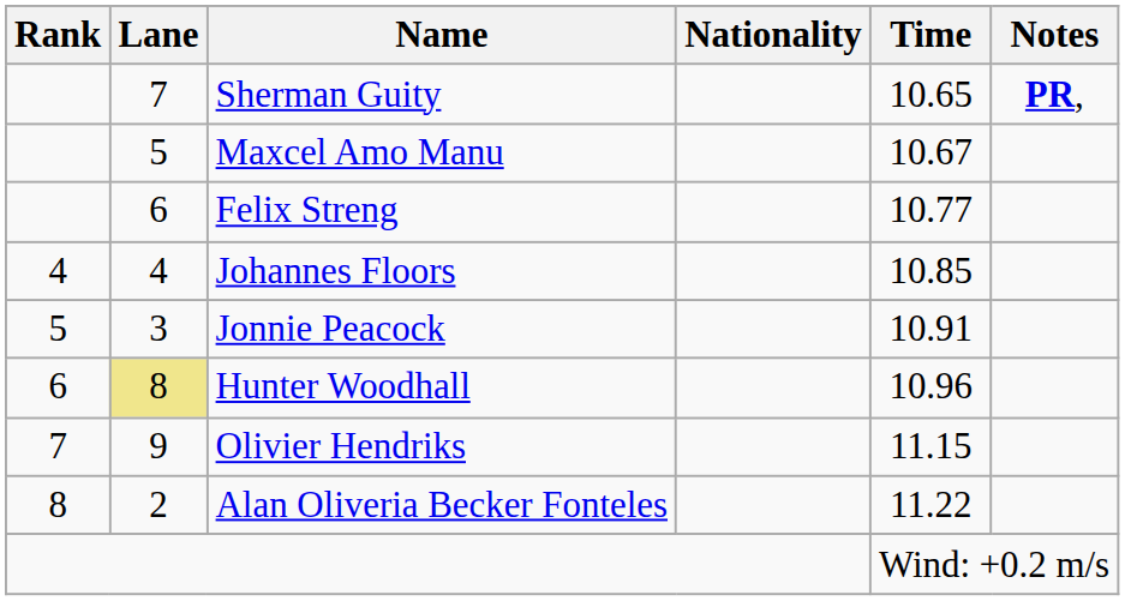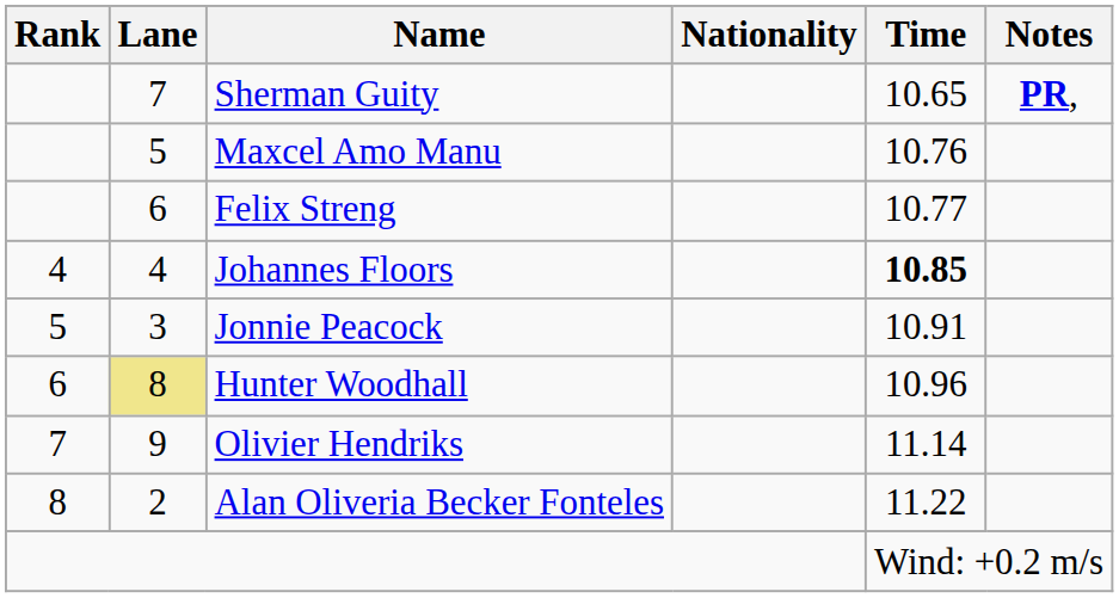Maxcel Amo Manu | Time: 10.67 -> 10.76
Johannes Floors | Time: normal -> bold
Olivier Hendriks | Time: 11.15 -> 11.14
